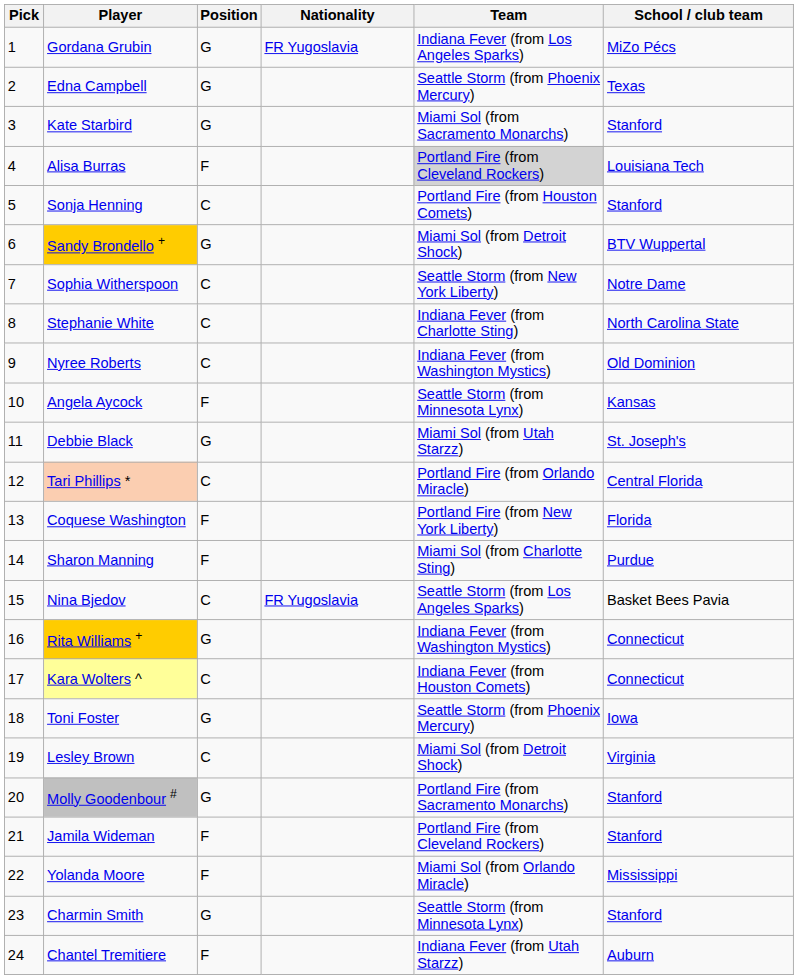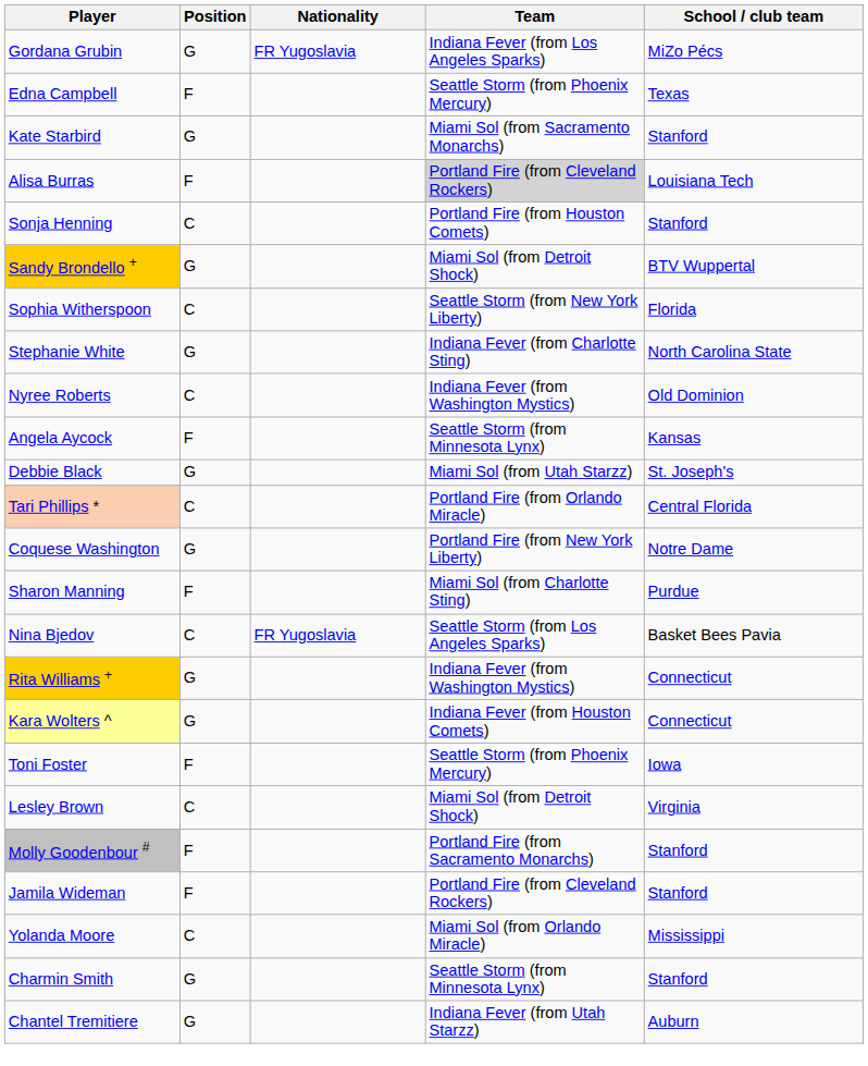- column: Pick | 1 | 2 | 3 | 4 | 5 | 6 | 7 | 8 | 9 | 10 | 11 | 12 | 13 | 14 | 15 | 16 | 17 | 18 | 19 | 20 | 21 | 22 | 23 | 24
Edna Campbell | Position: G -> F
Sophia Witherspoon | School / club team: Notre Dame -> Florida
Stephanie White | Position: C -> G
Coquese Washington | Position: F -> G
Coquese Washington | School / club team: Florida -> Notre Dame
Kara Wolters ^ | Position: C -> G
Toni Foster | Position: G -> F
Molly Goodenbour # | Position: G -> F
Yolanda Moore | Position: F -> C
Chantel Tremitiere | Position: F -> G
